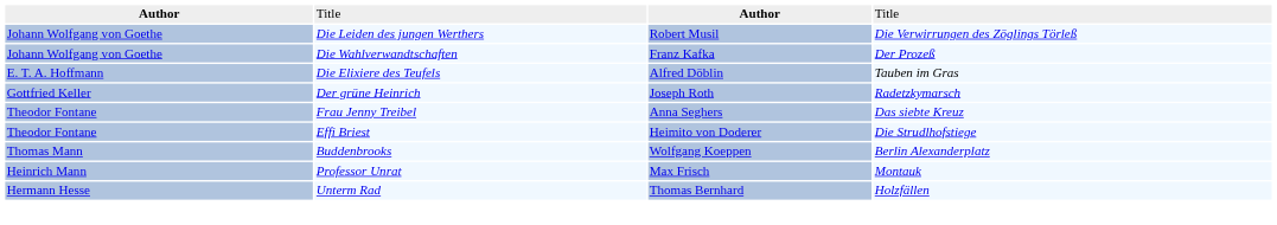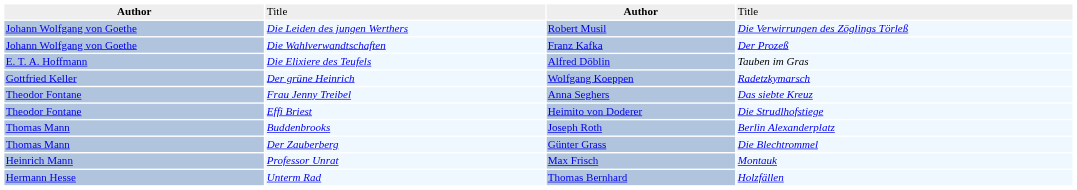Der grüne Heinrich | column 3: Joseph Roth -> Wolfgang Koeppen
Buddenbrooks | column 3: Wolfgang Koeppen -> Joseph Roth
+ row: Thomas Mann | Der Zauberberg | Günter Grass | Die Blechtrommel
